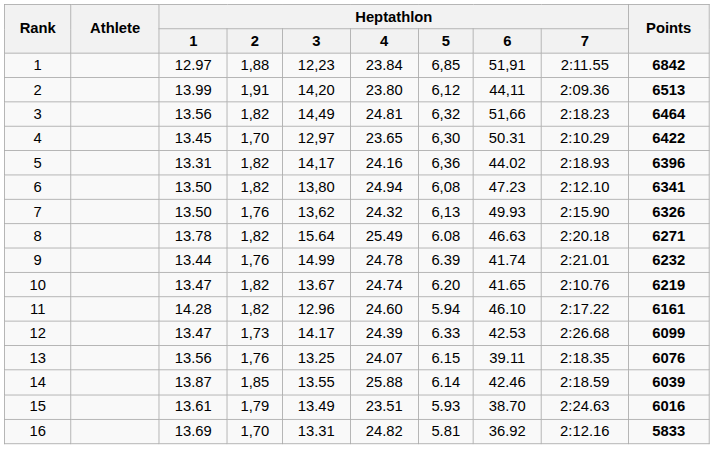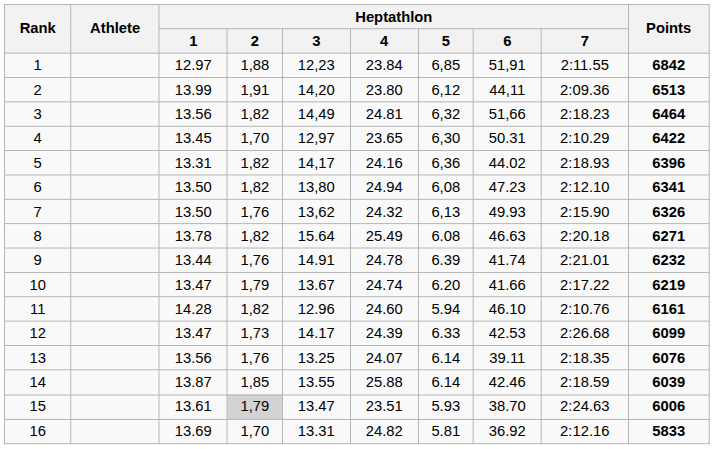9 | Heptathlon / 3: 14.99 -> 14.91
10 | Heptathlon / 2: 1,82 -> 1,79
10 | Heptathlon / 6: 41.65 -> 41.66
10 | Heptathlon / 7: 2:10.76 -> 2:17.22
11 | Heptathlon / 7: 2:17.22 -> 2:10.76
13 | Heptathlon / 5: 6.15 -> 6.14
15 | Heptathlon / 2: no background -> lightgrey background
15 | Heptathlon / 3: 13.49 -> 13.47
15 | Points: 6016 -> 6006
